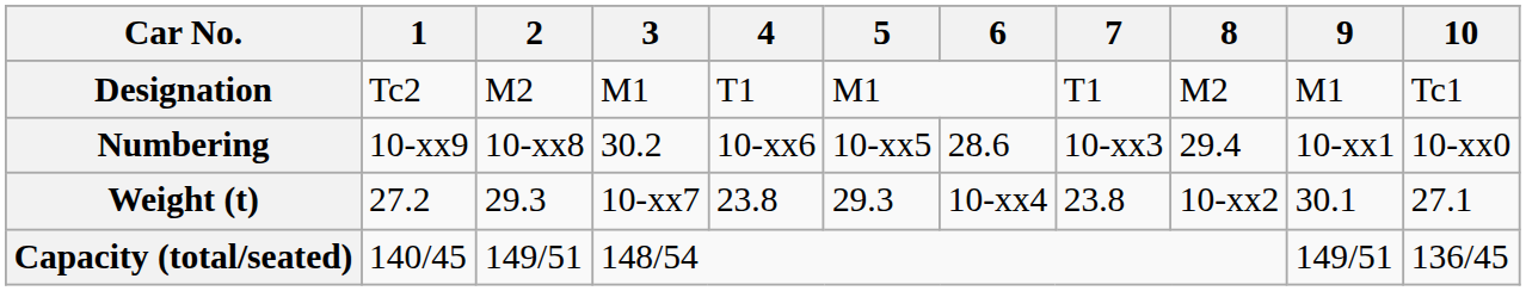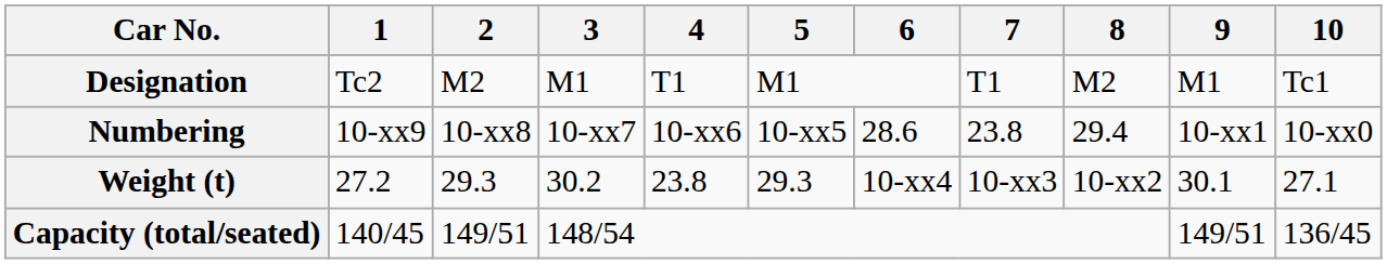Numbering | 3: 30.2 -> 10-xx7
Numbering | 7: 10-xx3 -> 23.8
Weight (t) | 3: 10-xx7 -> 30.2
Weight (t) | 7: 23.8 -> 10-xx3
